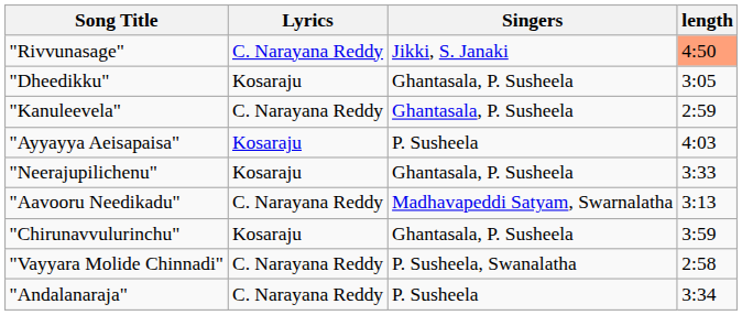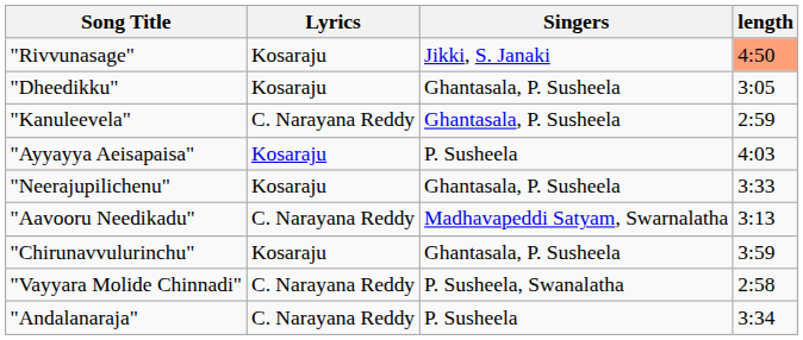"Rivvunasage" | Lyrics: C. Narayana Reddy -> Kosaraju
